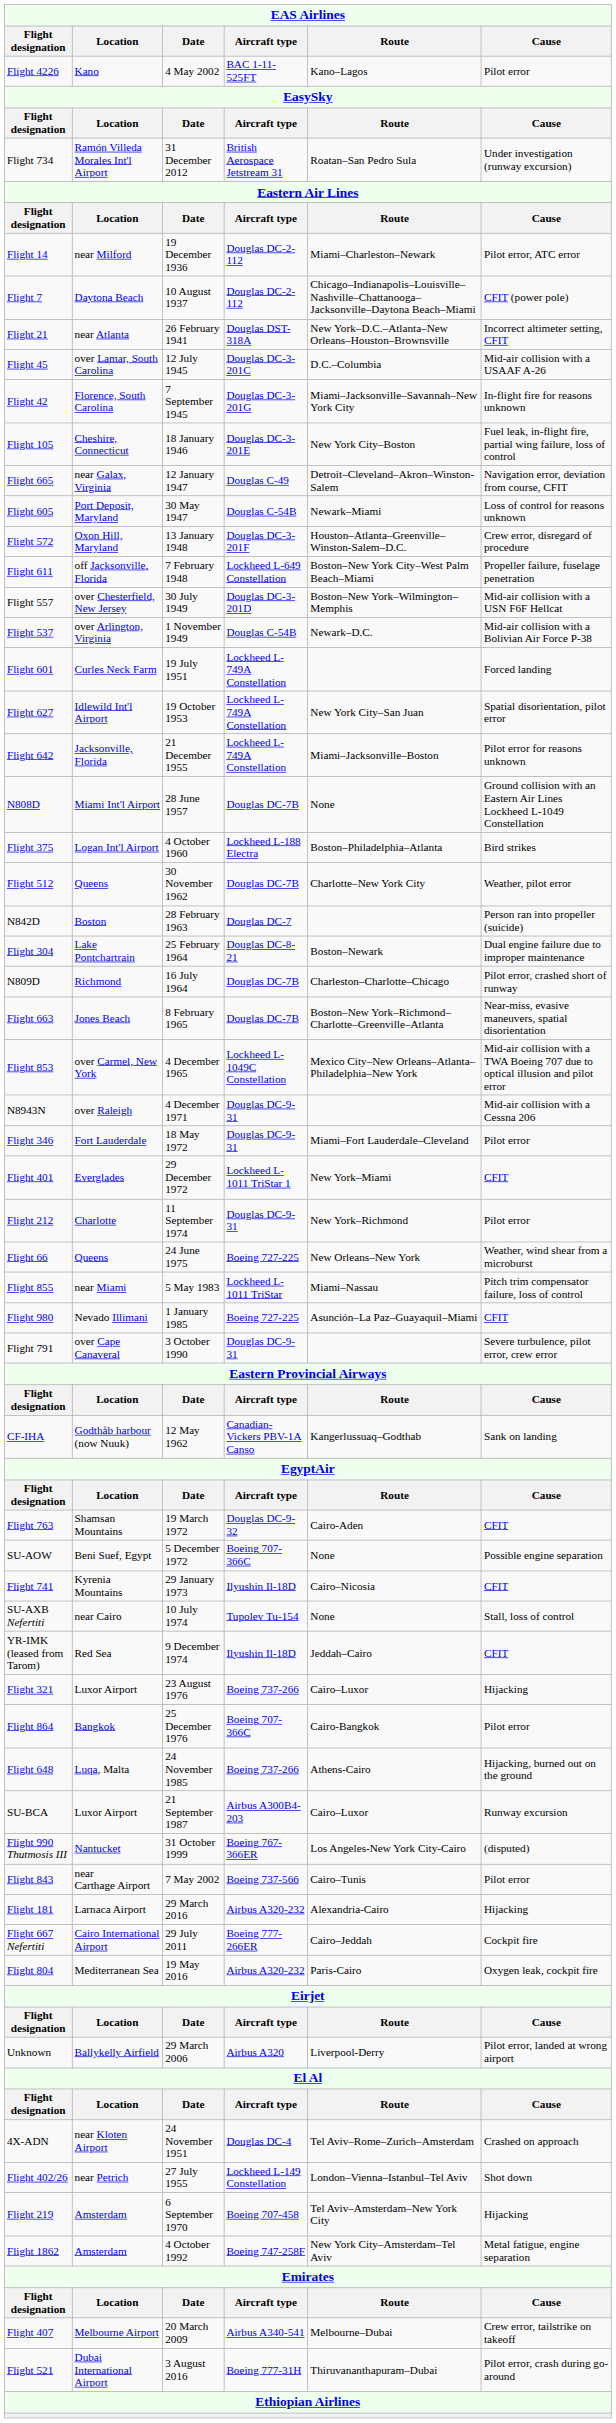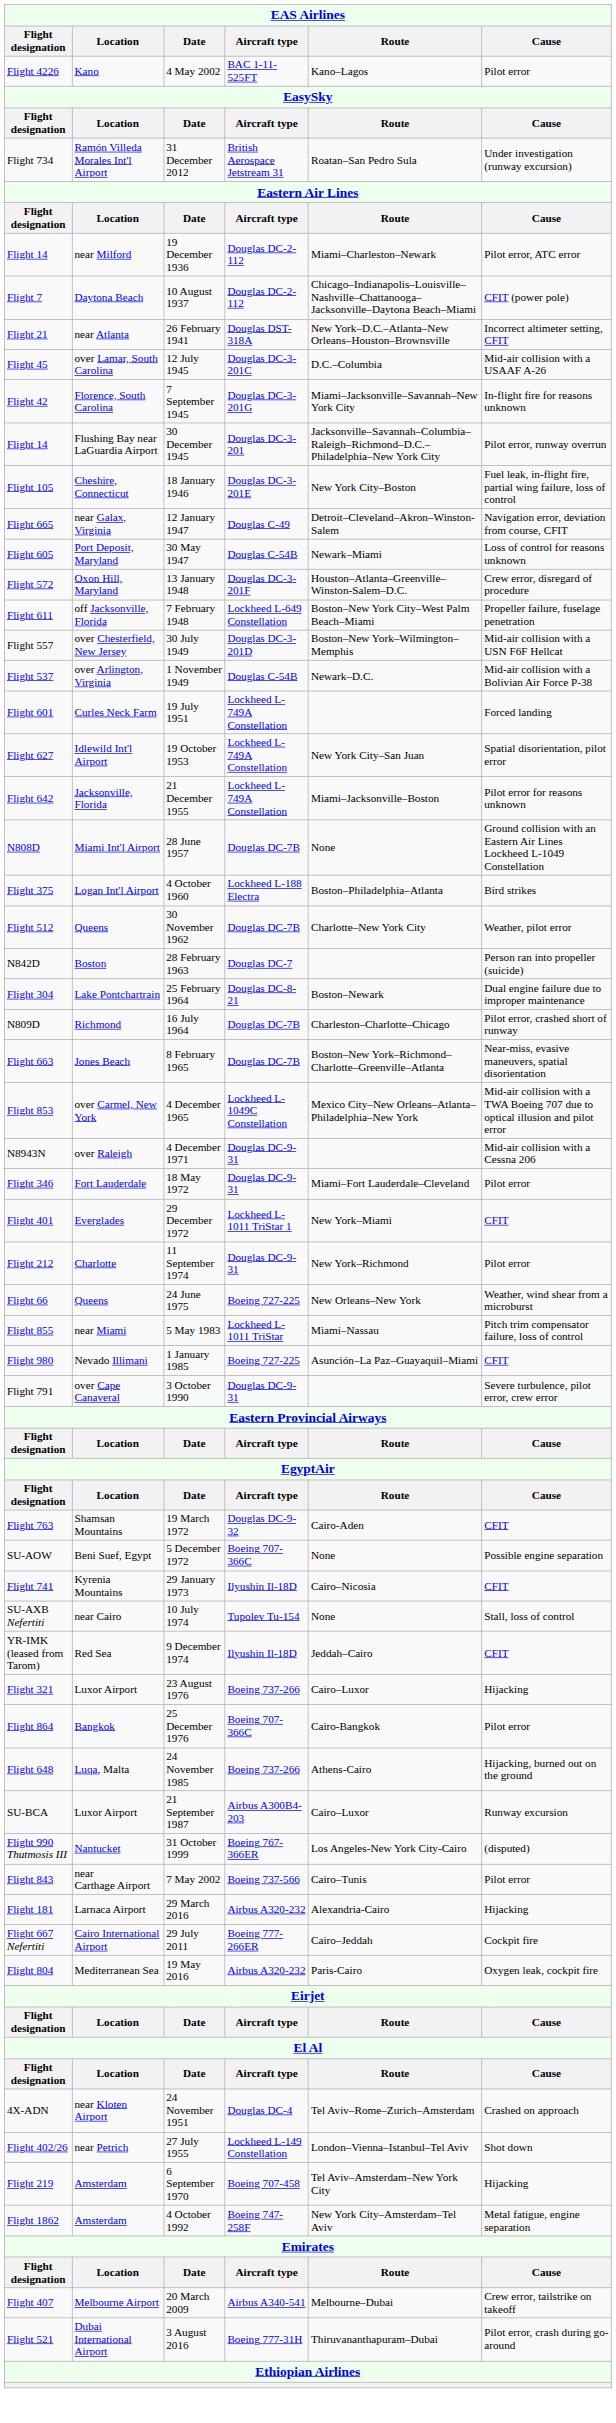+ row: Flight 14 | Flushing Bay near LaGuardia Airport | 30 December 1945 | Douglas DC-3-201 | Jacksonville–Savannah–Columbia–Raleigh–Richmond–D.C.–Philadelphia–New York City | Pilot error, runway overrun
- row: CF-IHA | Godthåb harbour (now Nuuk) | 12 May 1962 | Canadian-Vickers PBV-1A Canso | Kangerlussuaq–Godthab | Sank on landing
- row: Unknown | Ballykelly Airfield | 29 March 2006 | Airbus A320 | Liverpool-Derry | Pilot error, landed at wrong airport
